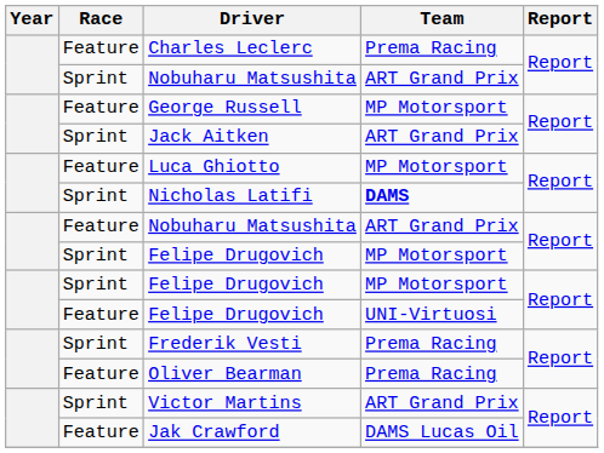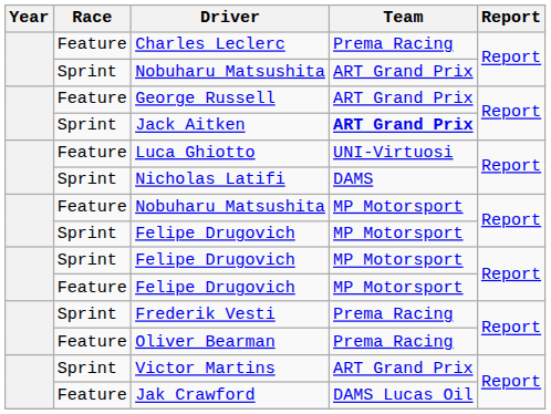George Russell | Team: MP Motorsport -> ART Grand Prix
Jack Aitken | Team: normal -> bold
Luca Ghiotto | Team: MP Motorsport -> UNI-Virtuosi
Nicholas Latifi | Team: bold -> normal
Feature / Nobuharu Matsushita | Team: ART Grand Prix -> MP Motorsport
Feature / Felipe Drugovich | Team: UNI-Virtuosi -> MP Motorsport
